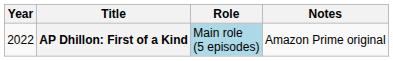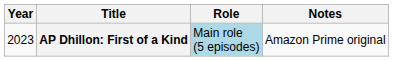AP Dhillon: First of a Kind | Year: 2022 -> 2023
